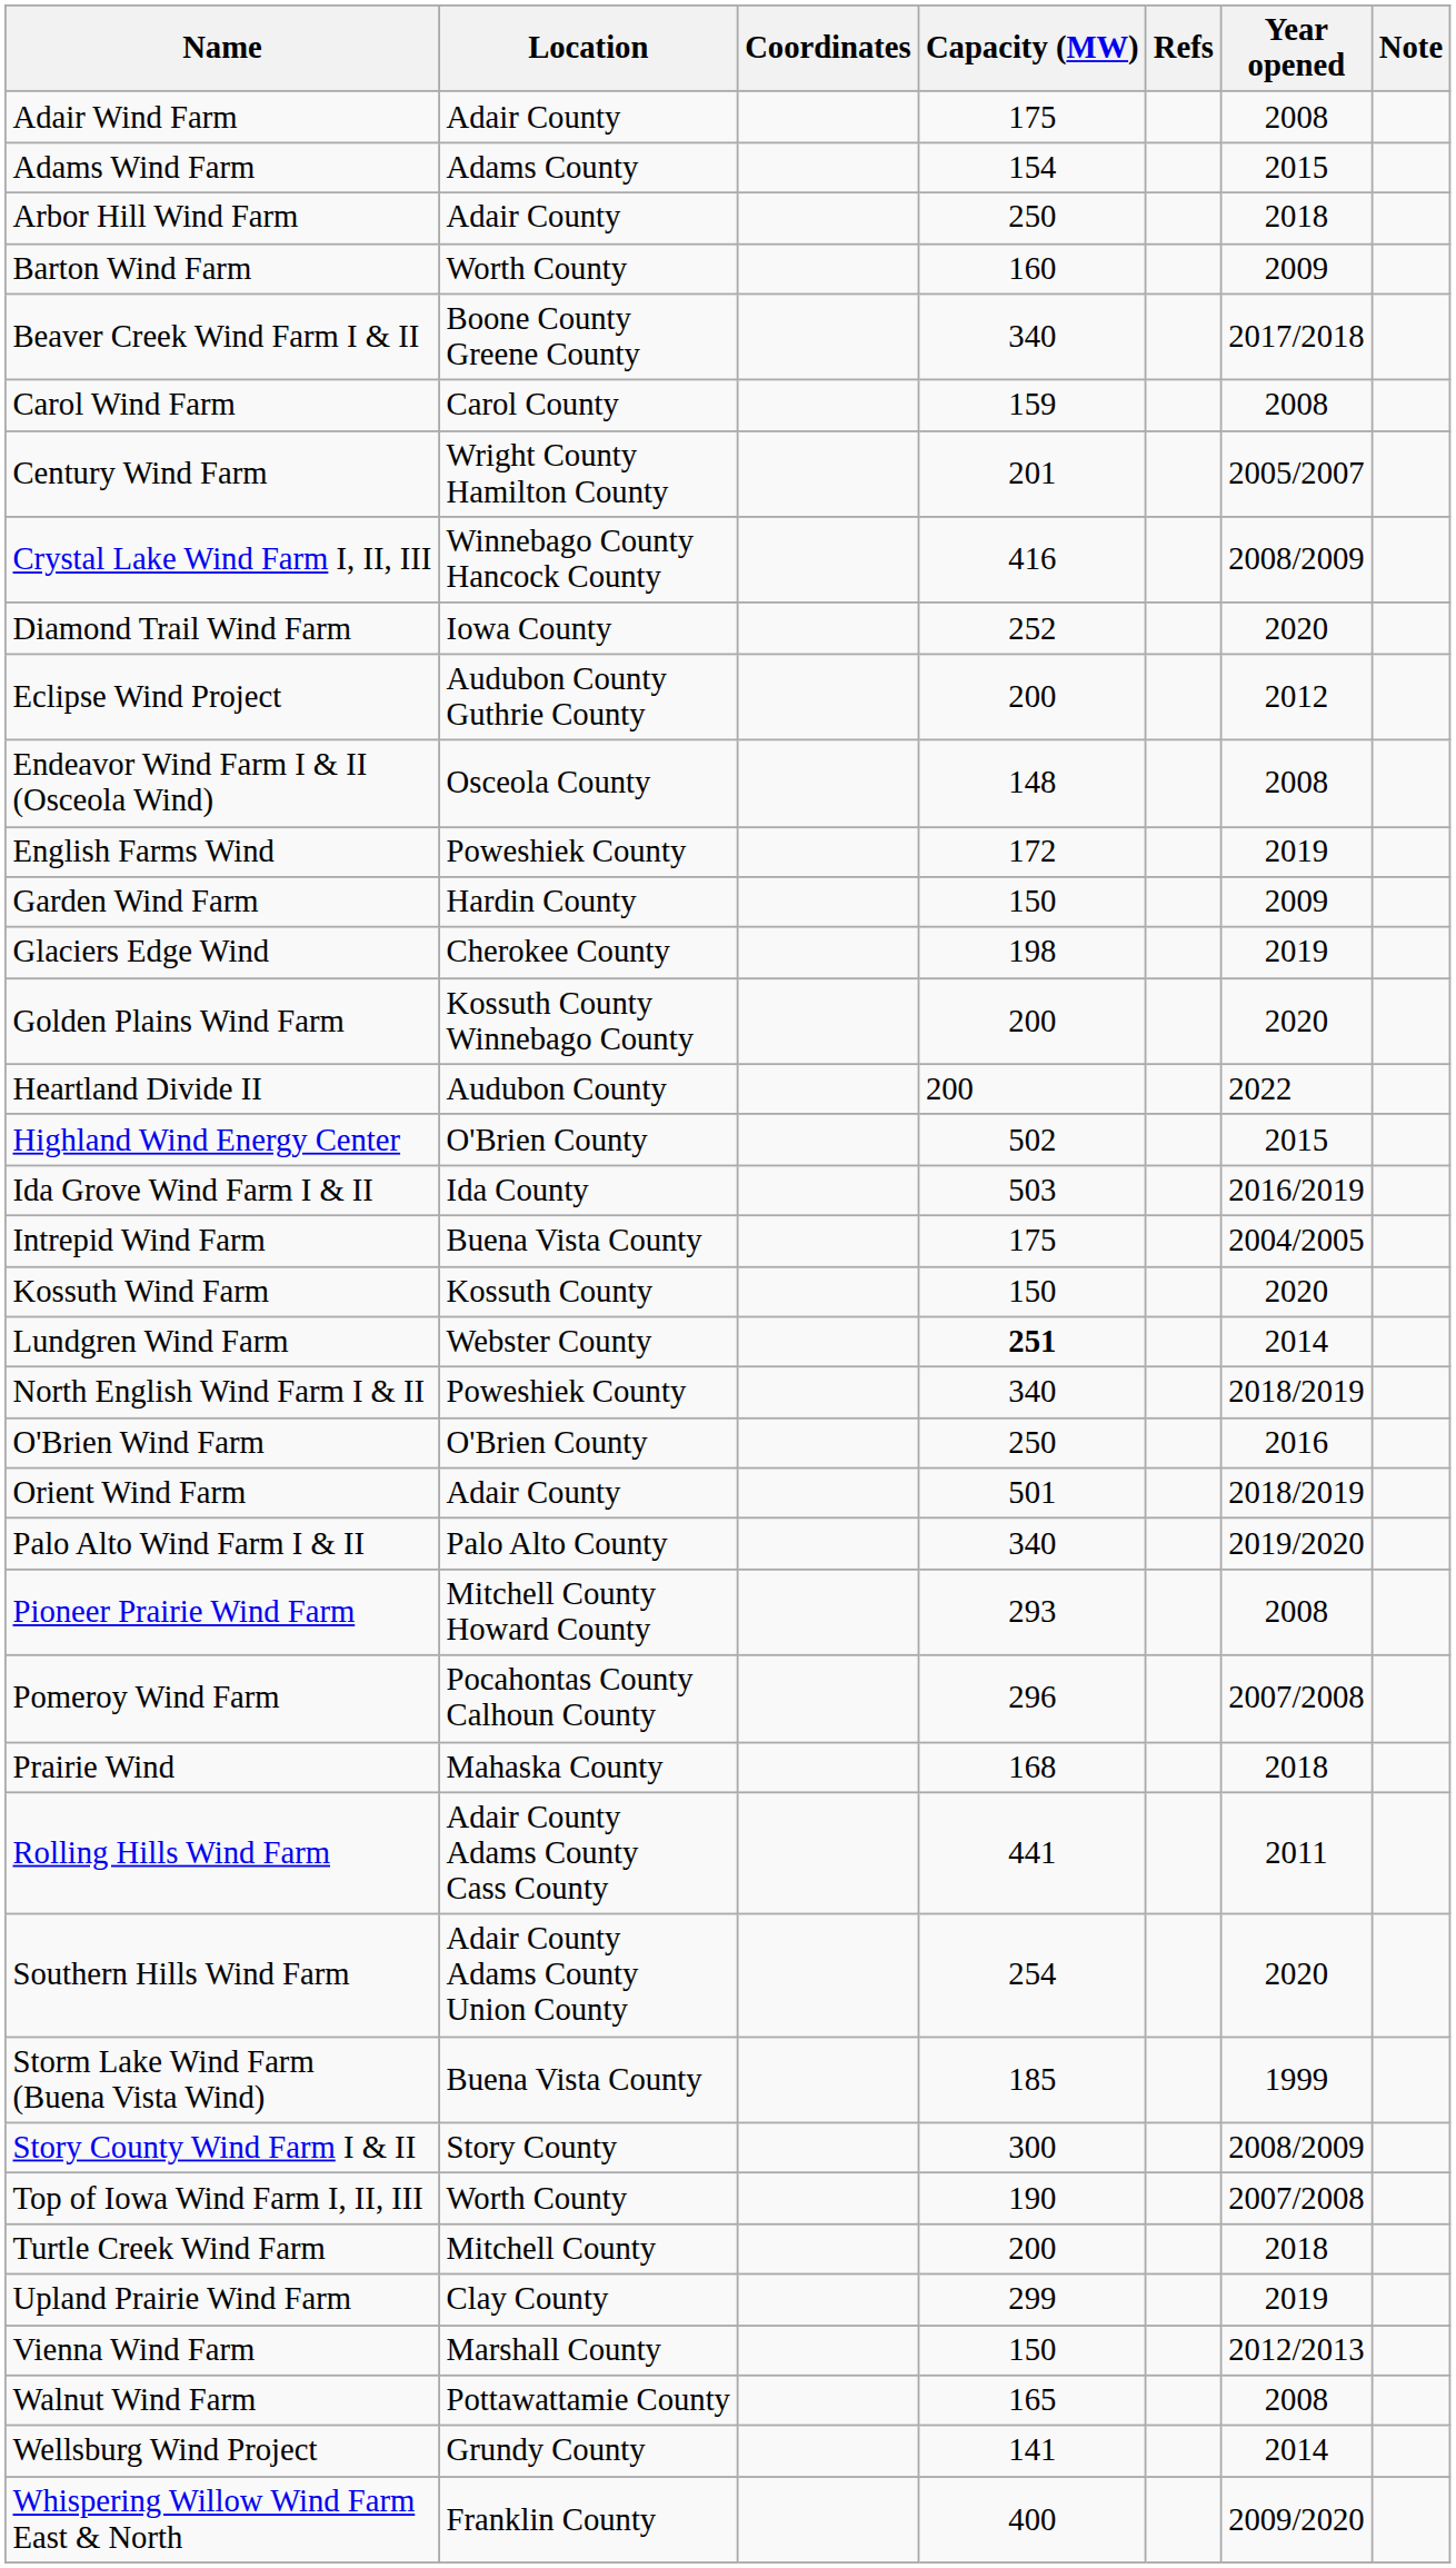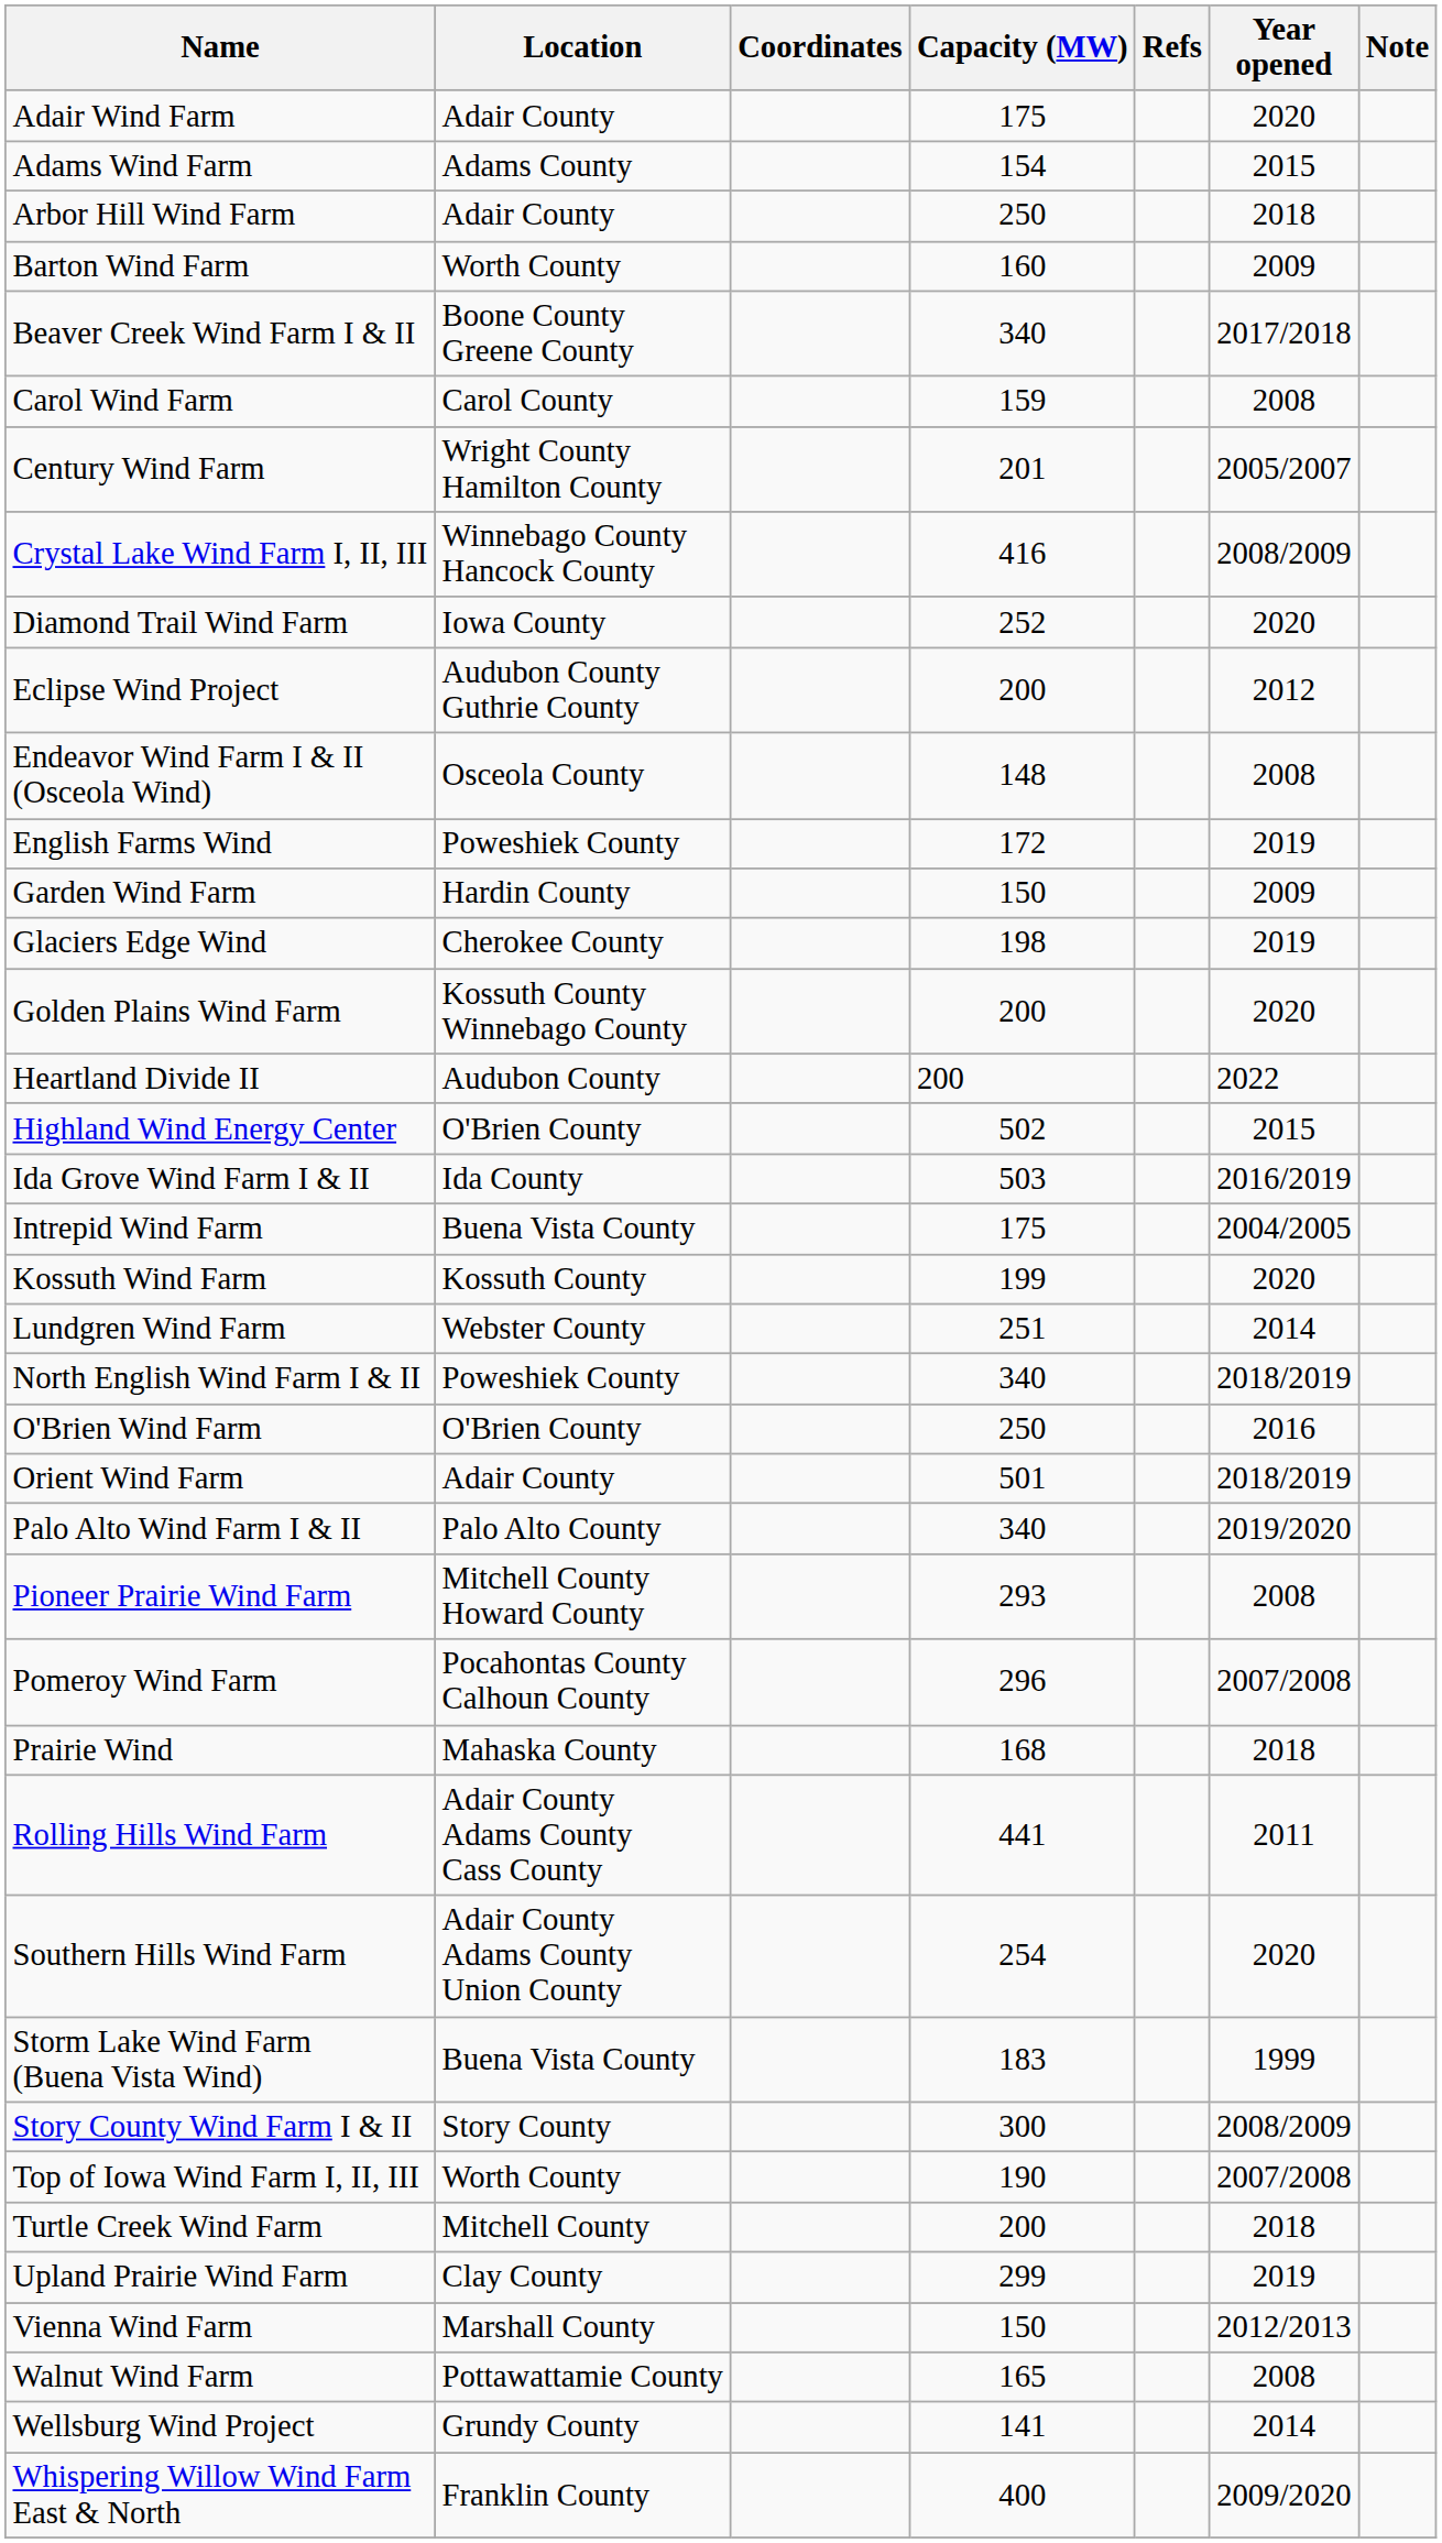Adair Wind Farm | Year opened: 2008 -> 2020
Kossuth Wind Farm | Capacity (MW): 150 -> 199
Lundgren Wind Farm | Capacity (MW): bold -> normal
Storm Lake Wind Farm (Buena Vista Wind) | Capacity (MW): 185 -> 183
